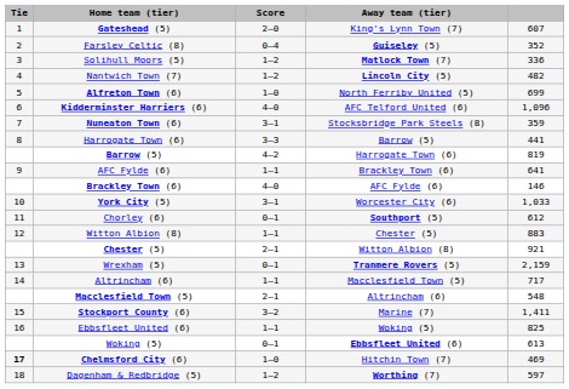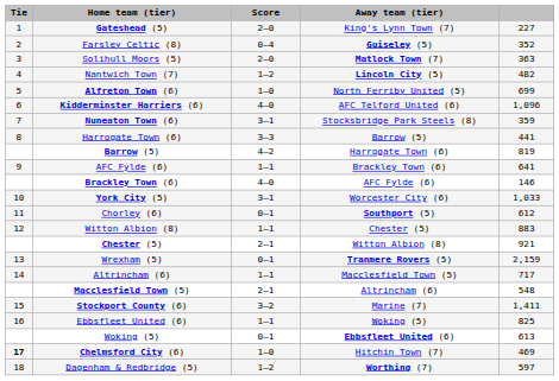Gateshead (5) | column 5: 607 -> 227
Solihull Moors (5) | Score: 1–2 -> 2–0
Solihull Moors (5) | column 5: 336 -> 363
